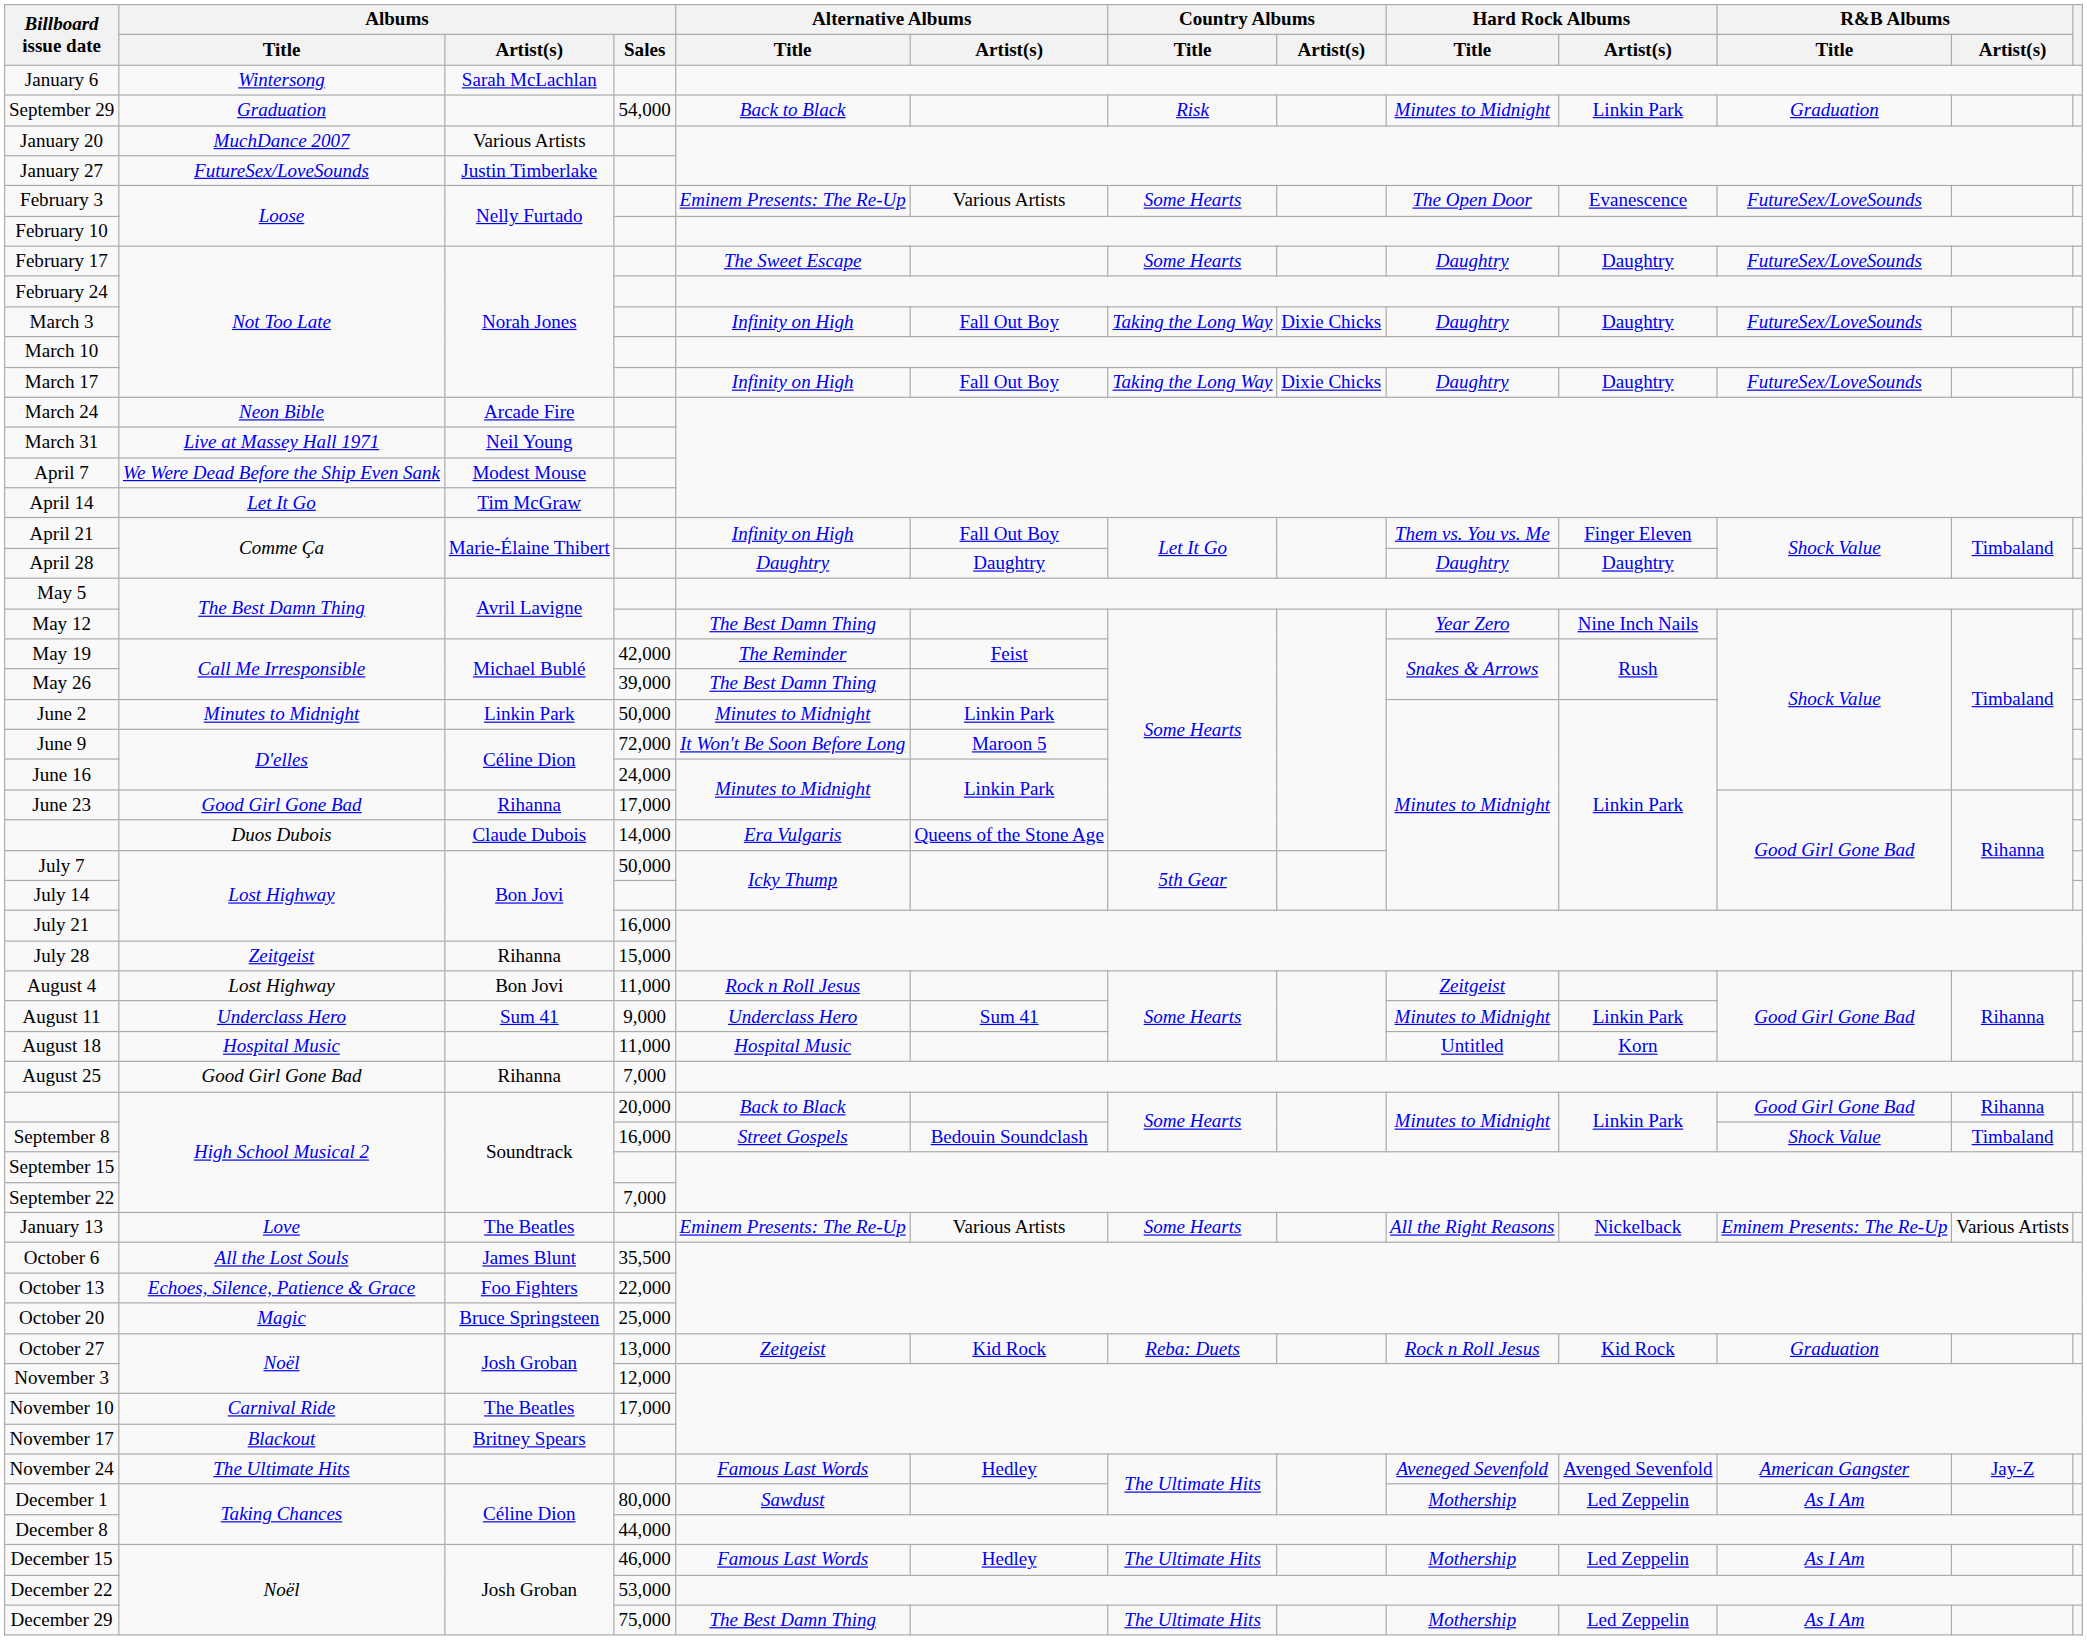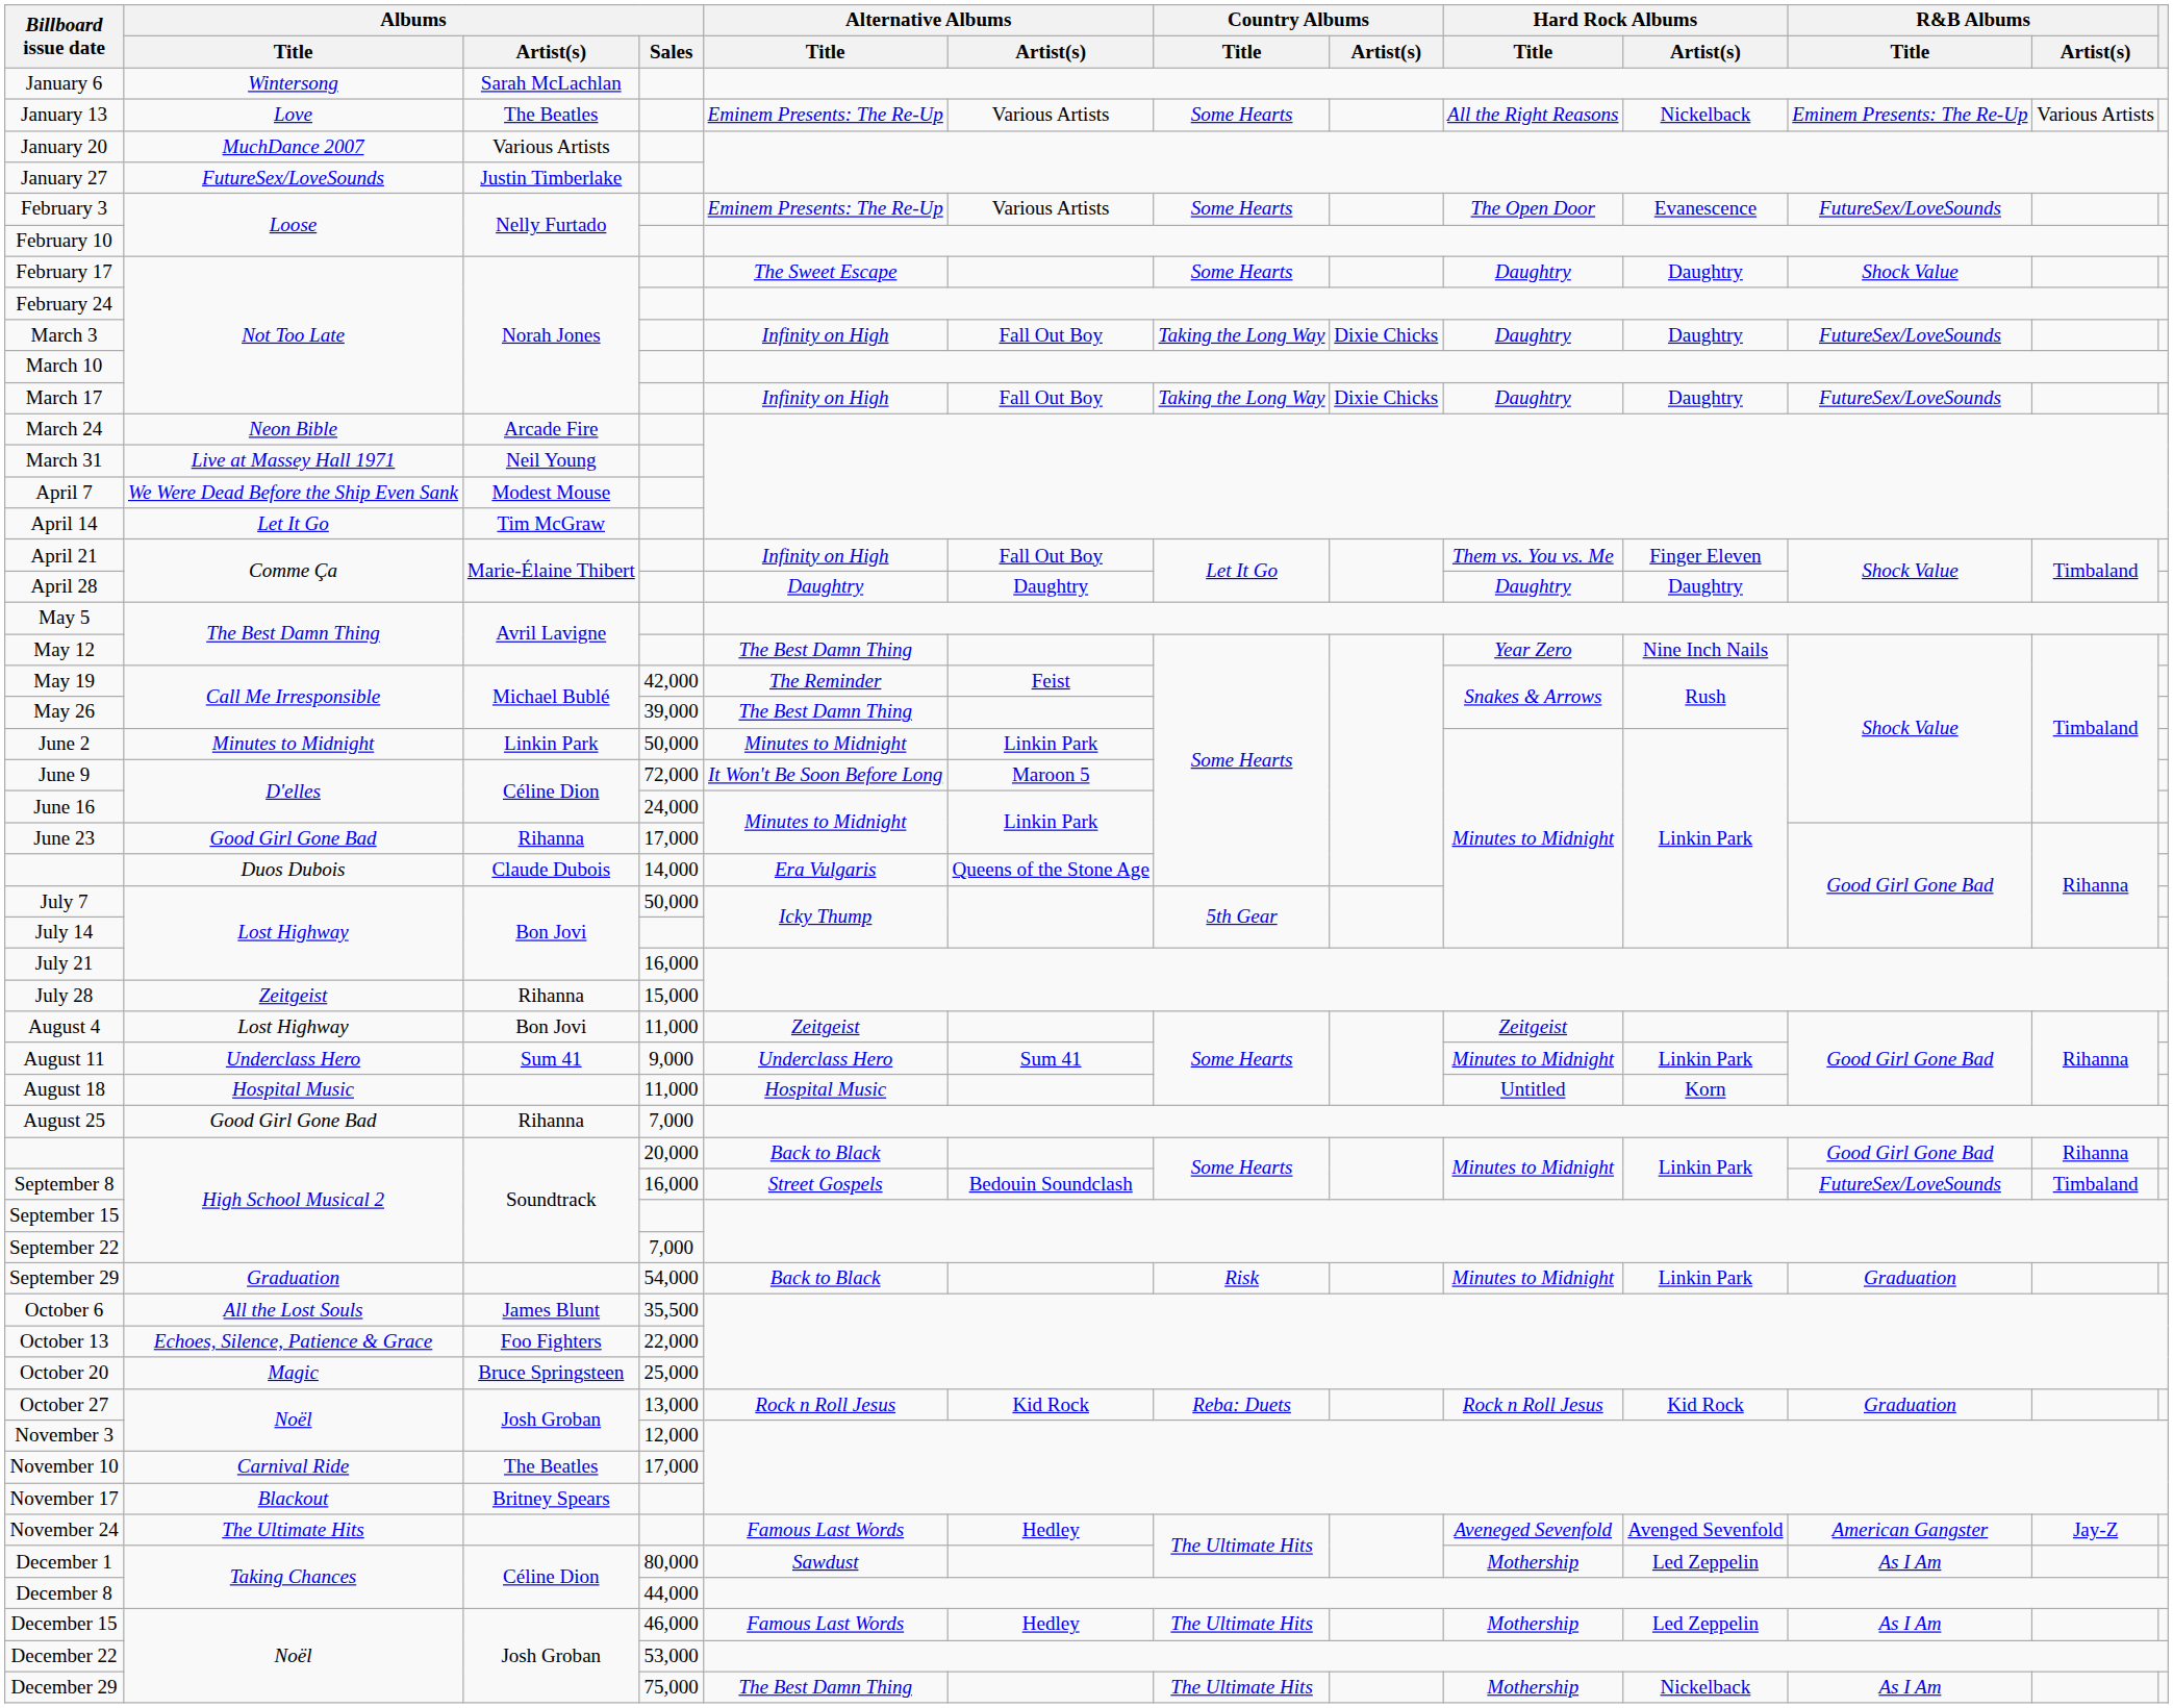rows swapped: January 13 <-> September 29
February 17 | R&B Albums / Title: FutureSex/LoveSounds -> Shock Value
August 4 | Alternative Albums / Title: Rock n Roll Jesus -> Zeitgeist
September 8 | R&B Albums / Title: Shock Value -> FutureSex/LoveSounds
October 27 | Alternative Albums / Title: Zeitgeist -> Rock n Roll Jesus
December 29 | Hard Rock Albums / Artist(s): Led Zeppelin -> Nickelback
